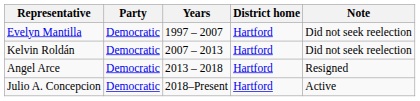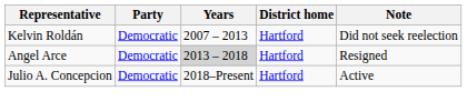- row: Evelyn Mantilla | Democratic | 1997 – 2007 | Hartford | Did not seek reelection
Angel Arce | Years: no background -> lightgrey background
